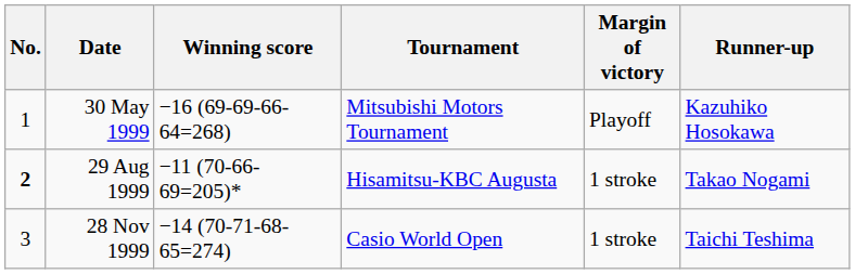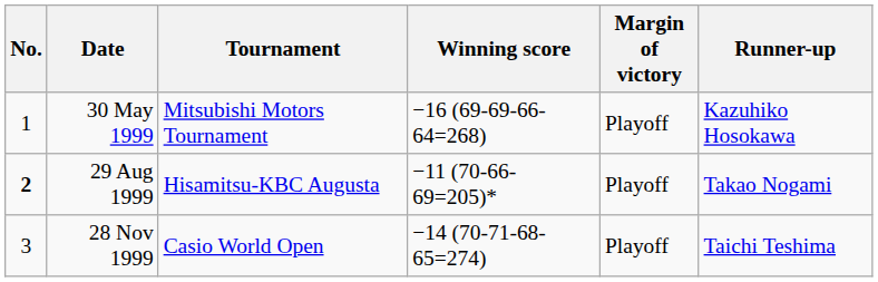columns swapped: Tournament <-> Winning score
29 Aug 1999 | Margin of victory: 1 stroke -> Playoff
28 Nov 1999 | Margin of victory: 1 stroke -> Playoff
